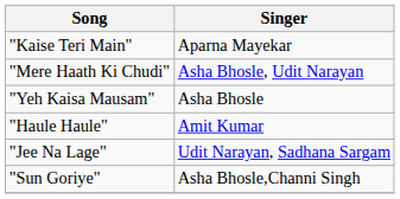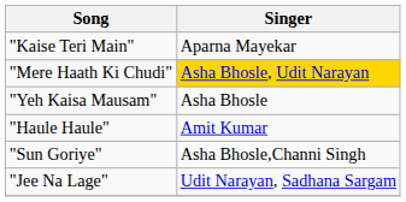"Mere Haath Ki Chudi" | Singer: no background -> gold background
rows swapped: "Jee Na Lage" <-> "Sun Goriye"
